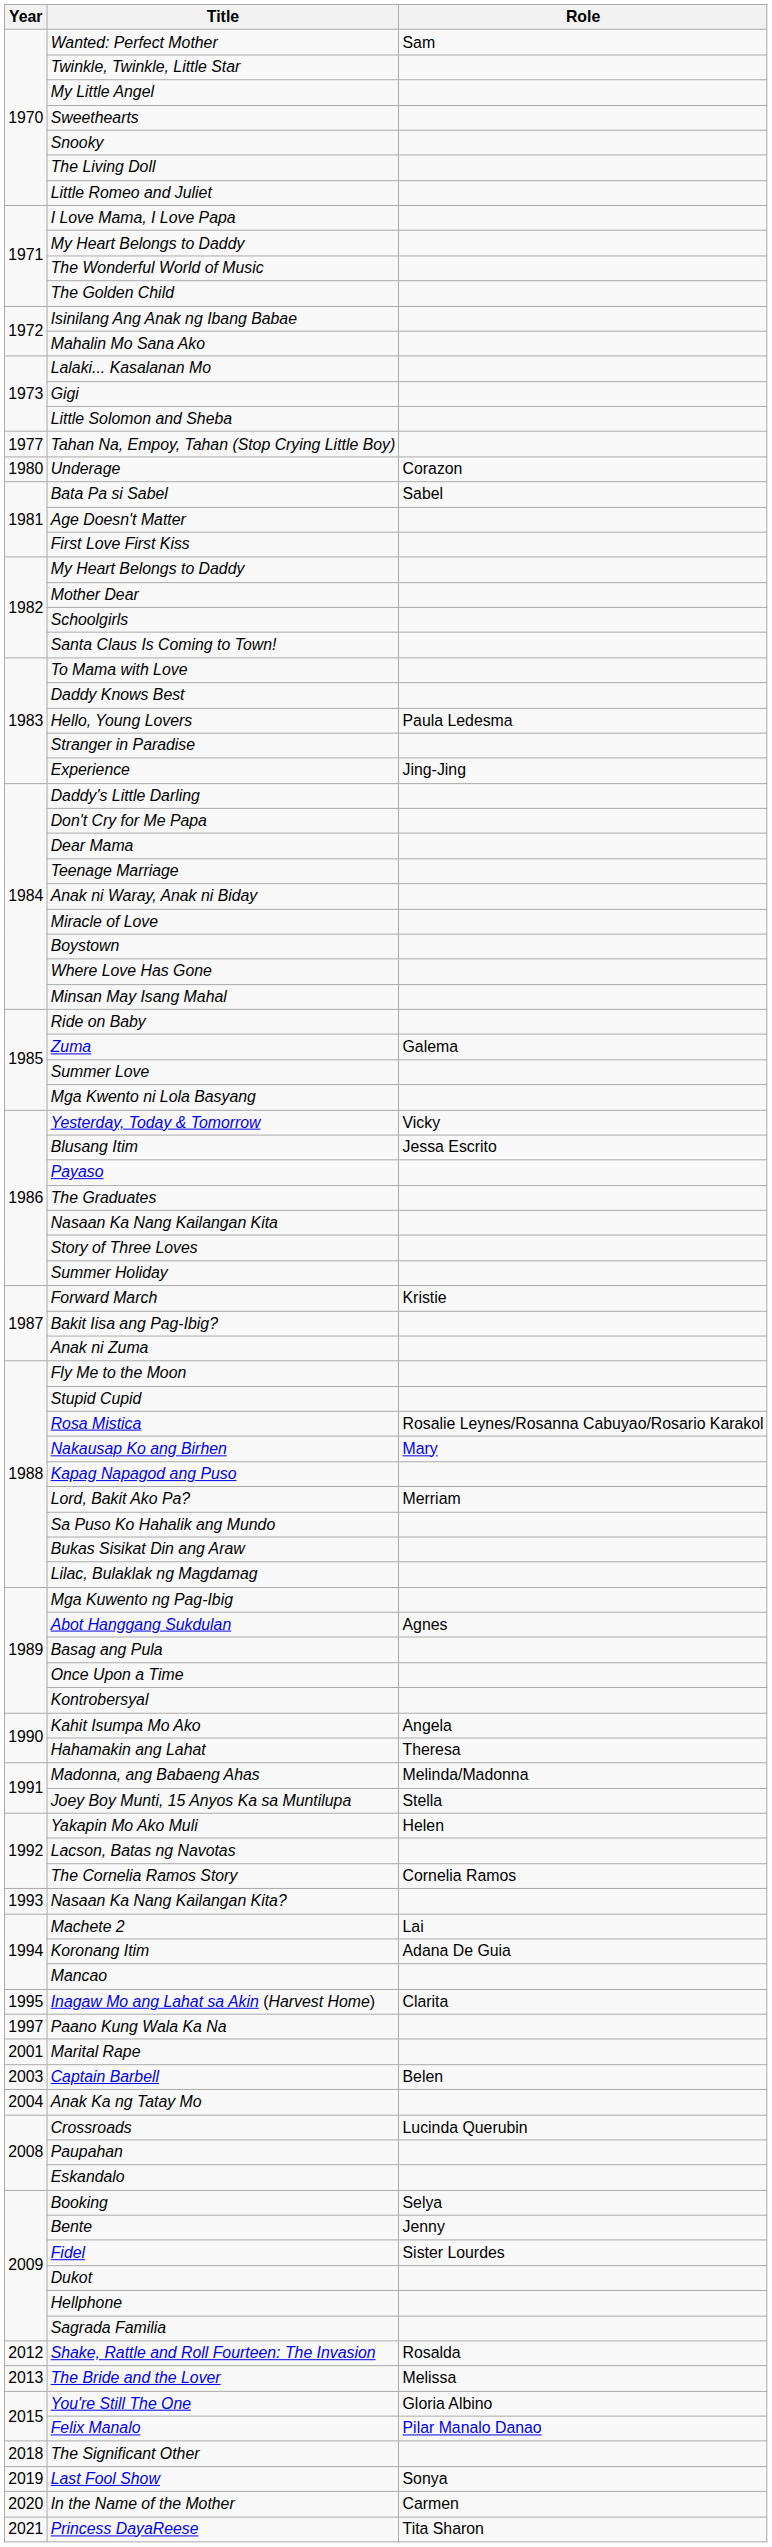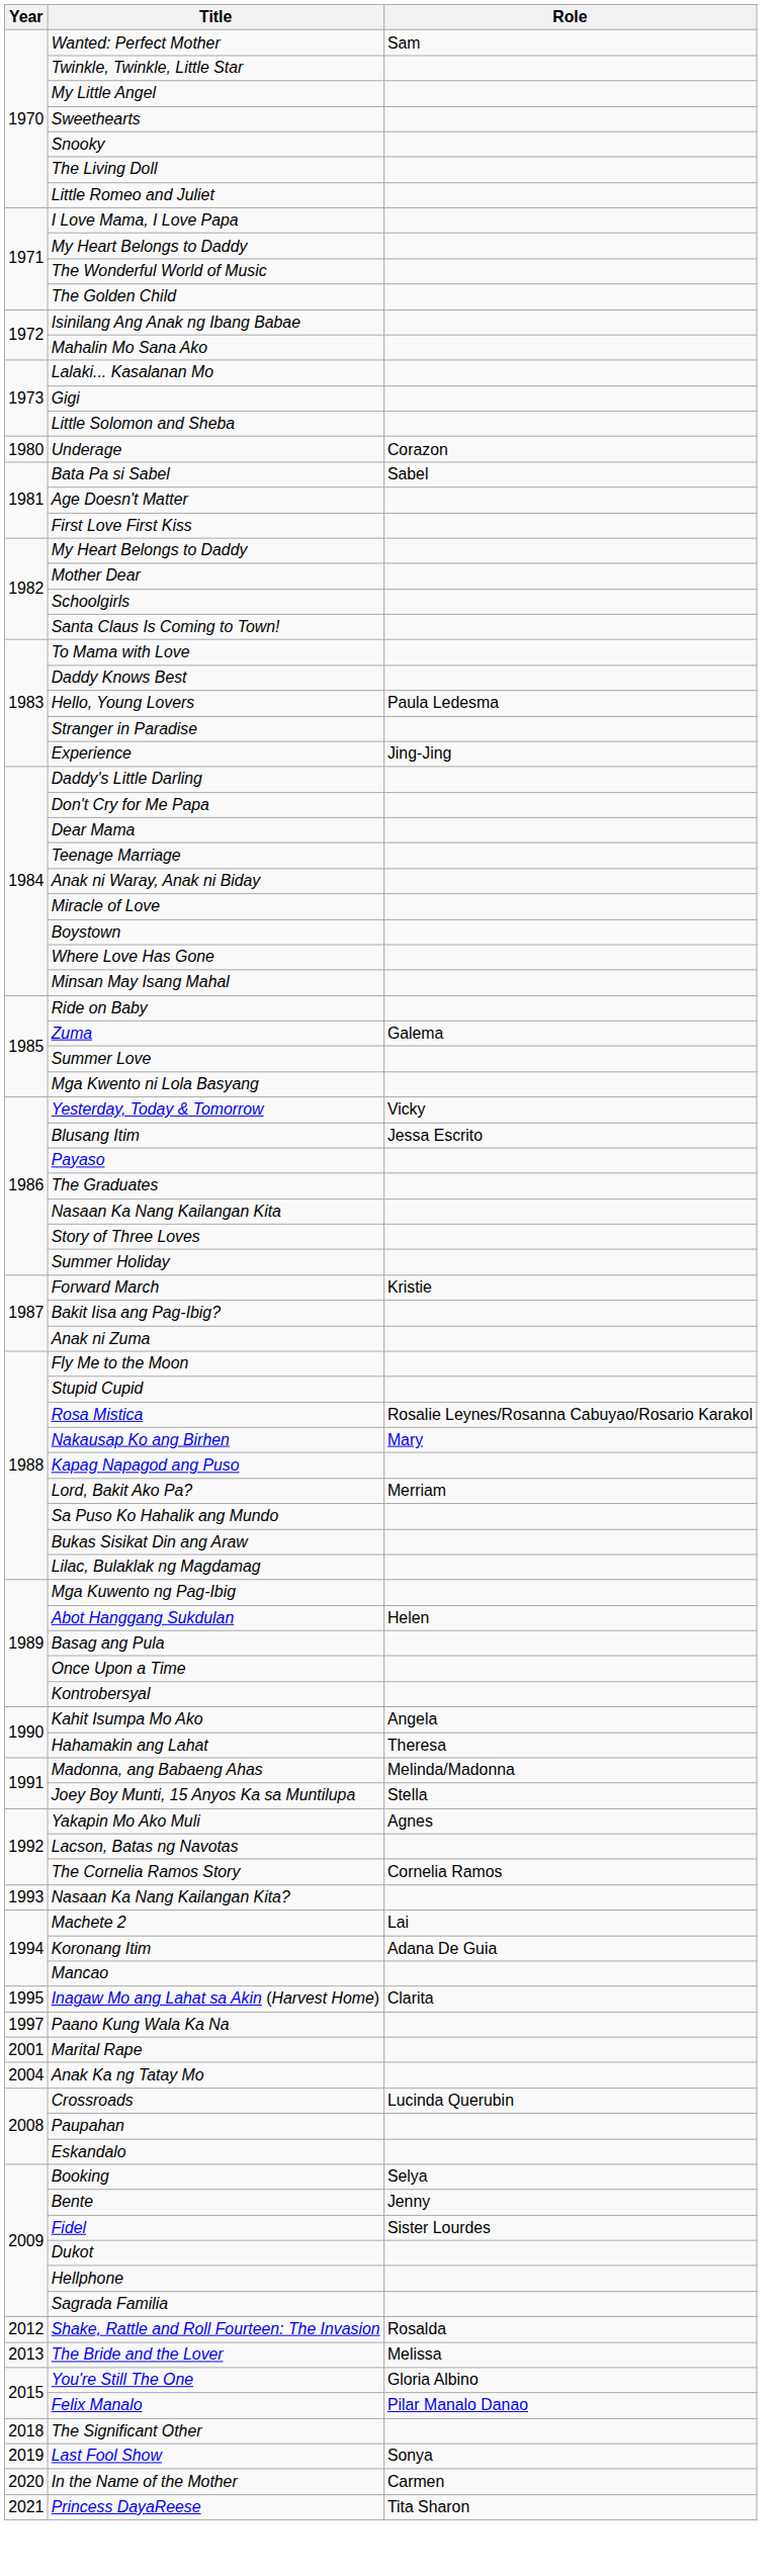- row: 1977 | Tahan Na, Empoy, Tahan (Stop Crying Little Boy)
Abot Hanggang Sukdulan | Role: Agnes -> Helen
Yakapin Mo Ako Muli | Role: Helen -> Agnes
- row: 2003 | Captain Barbell | Belen
